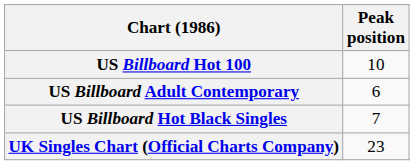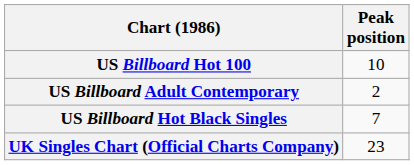US Billboard Adult Contemporary | Peak position: 6 -> 2
